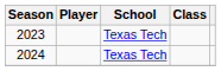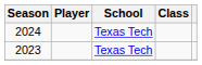rows swapped: 2023 <-> 2024
